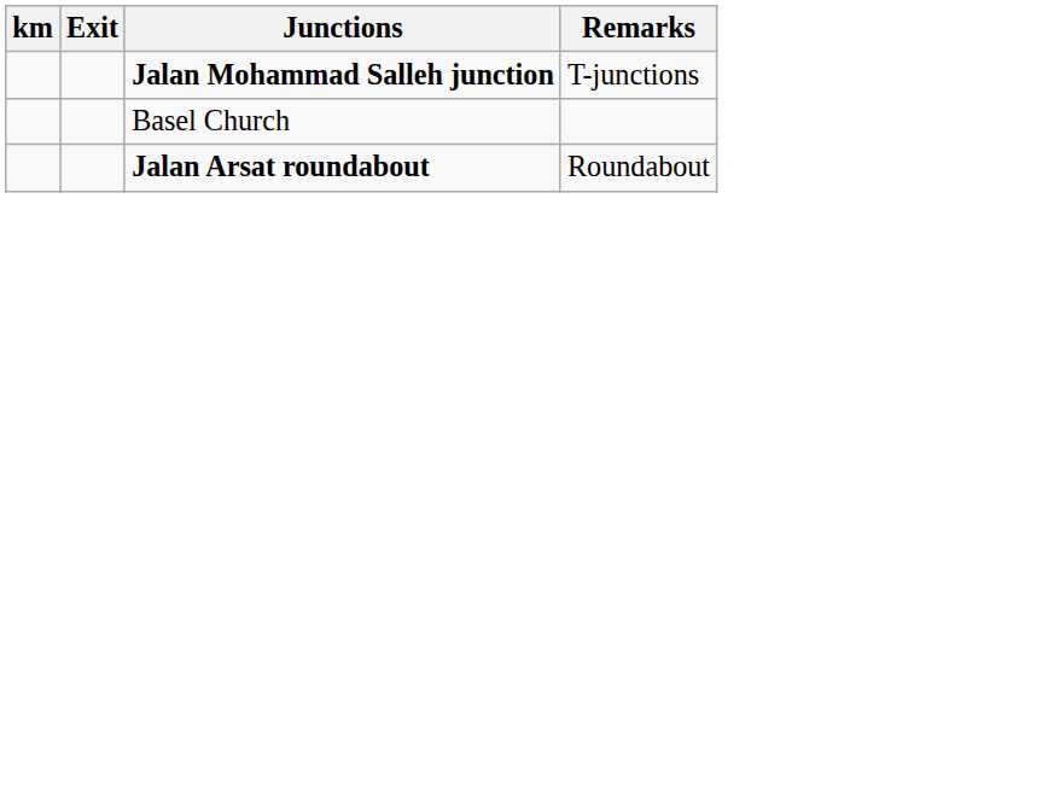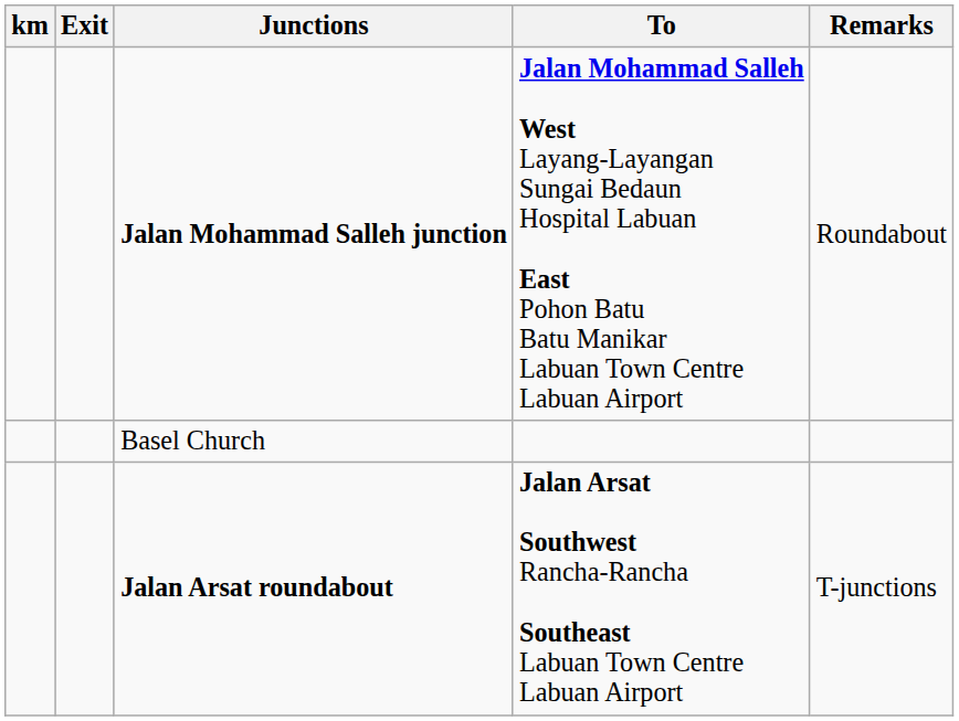+ column: To | Jalan Mohammad Salleh West Layang-Layangan Sungai Bedaun Hospital Labuan East Pohon Batu Batu Manikar Labuan Town Centre Labuan Airport | Jalan Arsat Southwest Rancha-Rancha Southeast Labuan Town Centre Labuan Airport
Jalan Mohammad Salleh junction | Remarks: T-junctions -> Roundabout
Jalan Arsat roundabout | Remarks: Roundabout -> T-junctions
